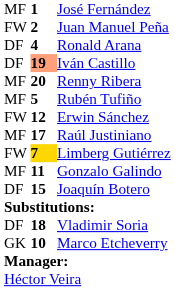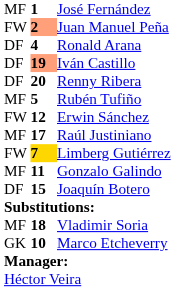Juan Manuel Peña | column 2: no background -> lightsalmon background
Renny Ribera | column 1: MF -> DF
Vladimir Soria | column 1: DF -> MF
